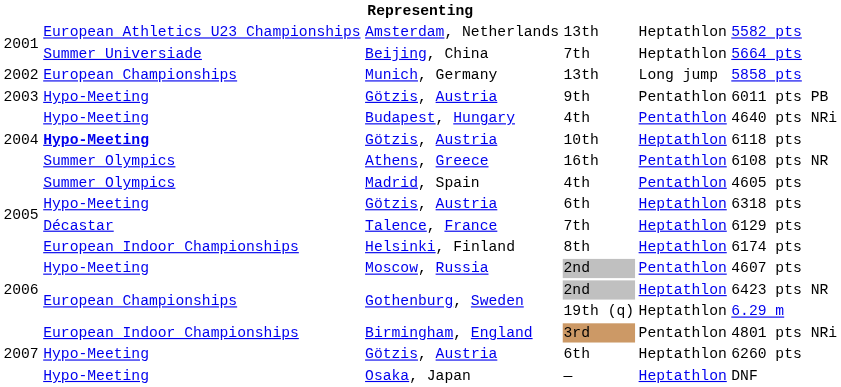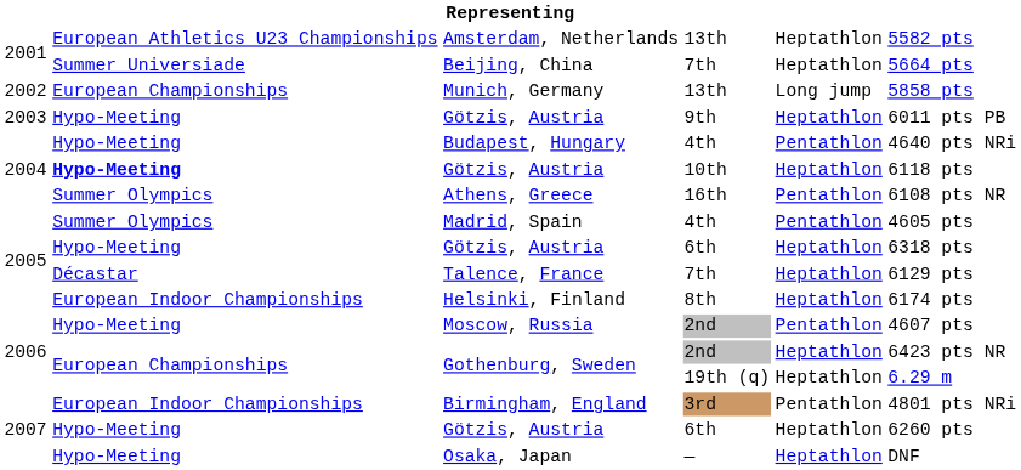Götzis, Austria / 9th | column 5: Pentathlon -> Heptathlon
